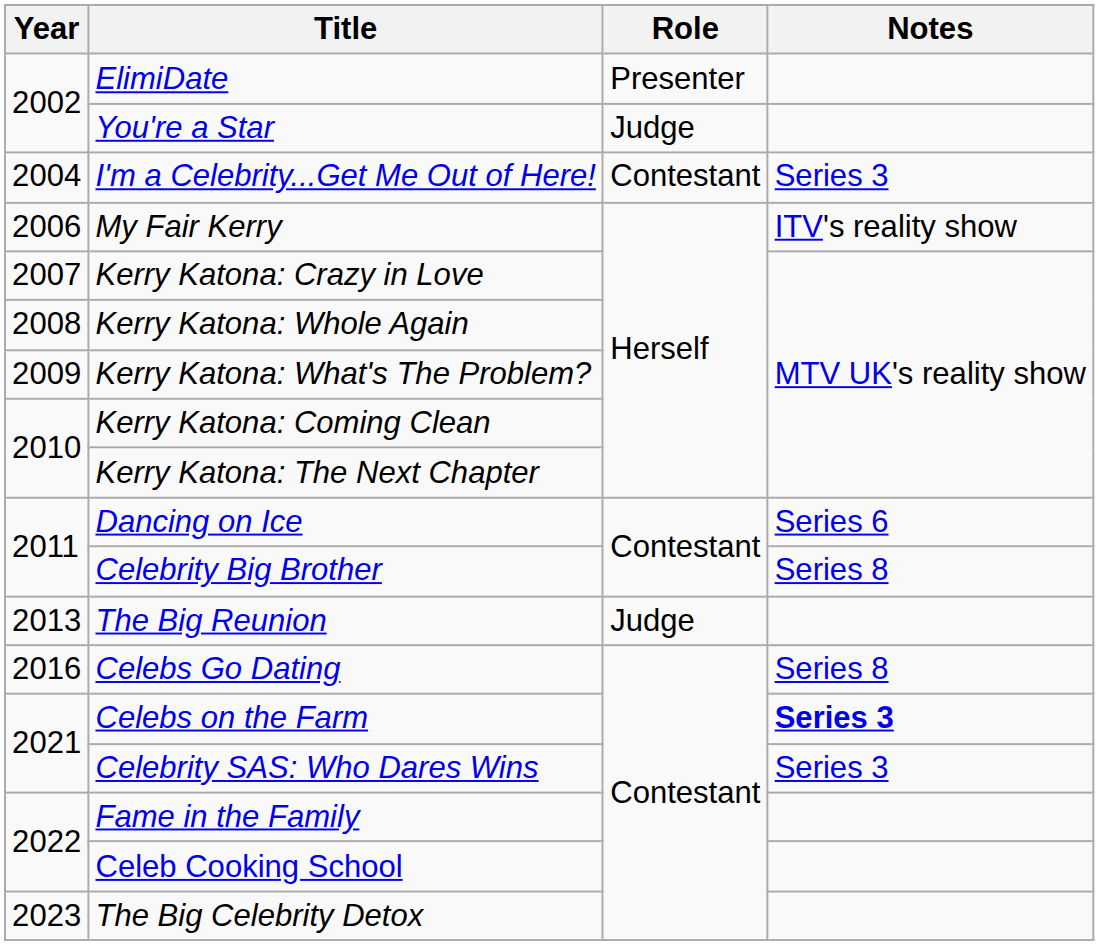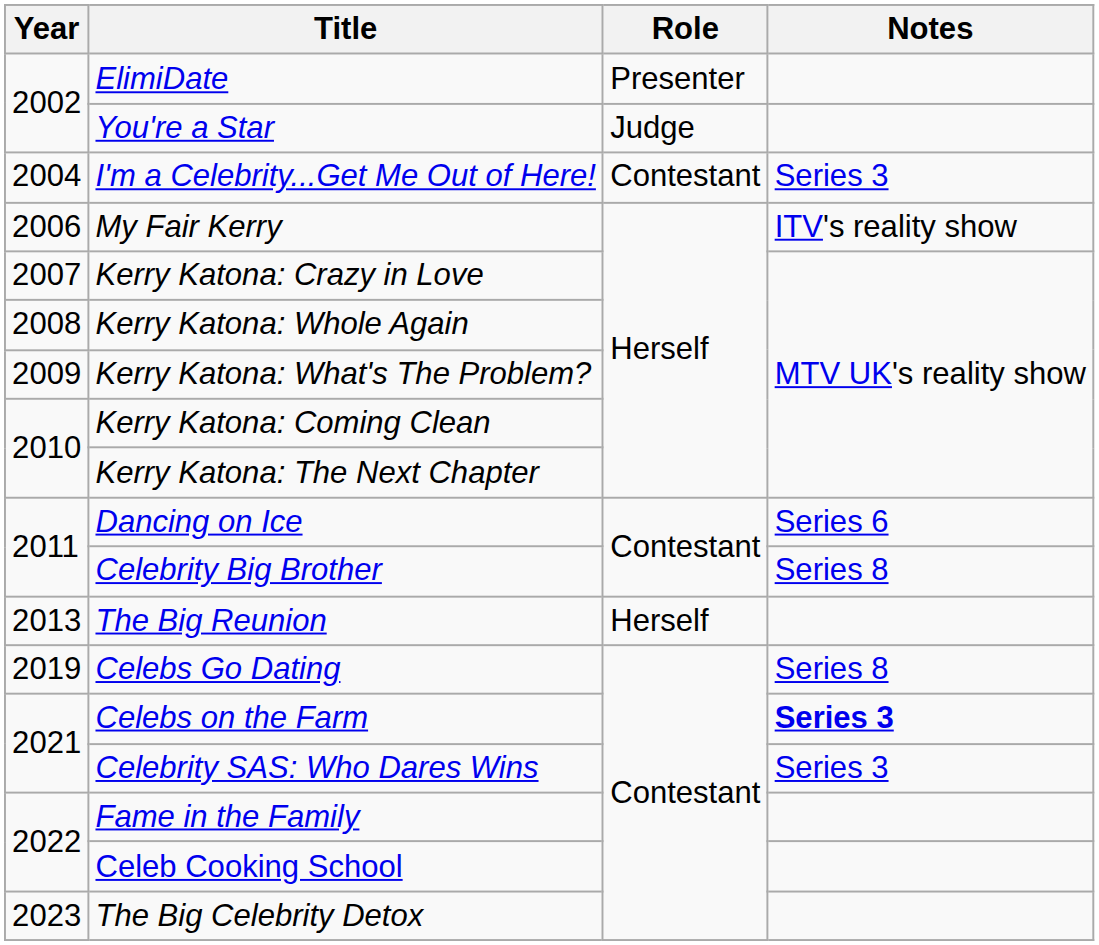The Big Reunion | Role: Judge -> Herself
Celebs Go Dating | Year: 2016 -> 2019
